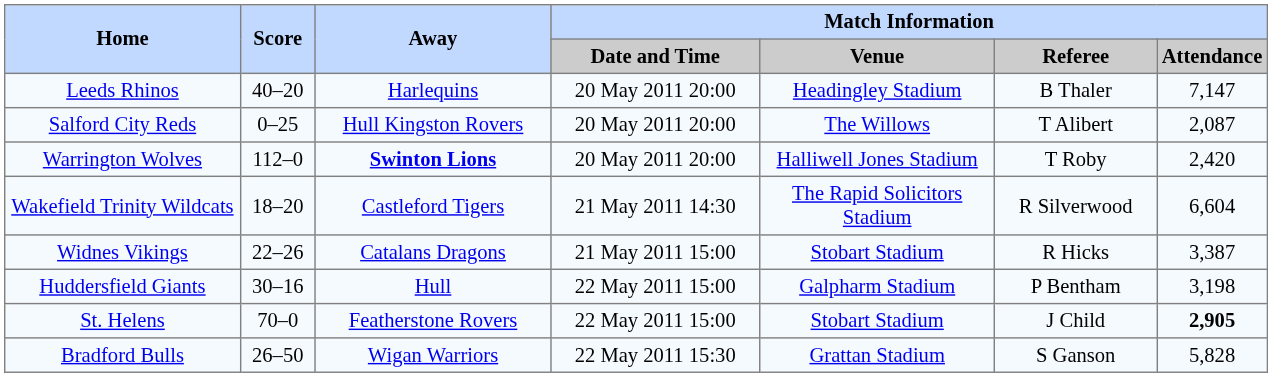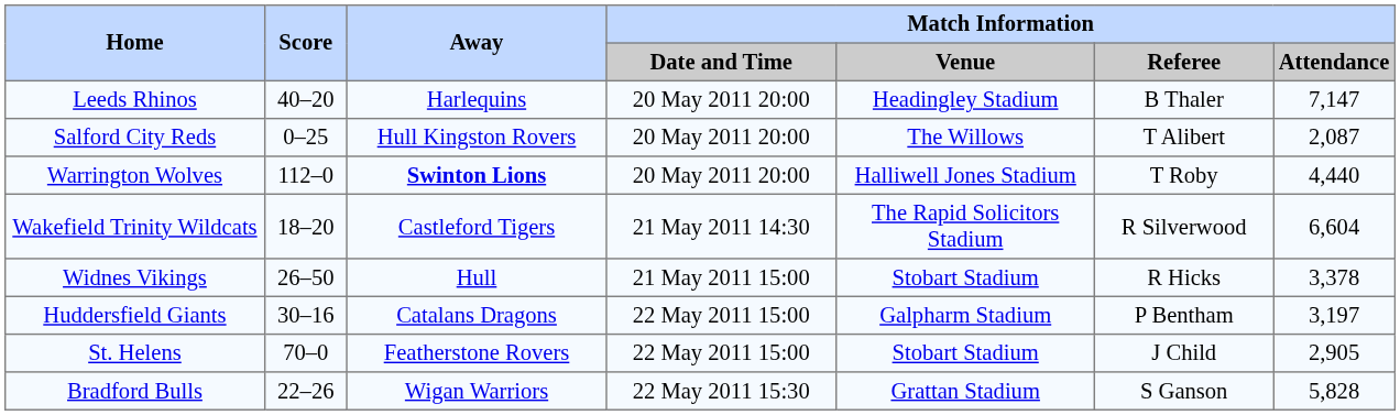Warrington Wolves | Match Information / Attendance: 2,420 -> 4,440
Widnes Vikings | Score: 22–26 -> 26–50
Widnes Vikings | Away: Catalans Dragons -> Hull
Widnes Vikings | Match Information / Attendance: 3,387 -> 3,378
Huddersfield Giants | Away: Hull -> Catalans Dragons
Huddersfield Giants | Match Information / Attendance: 3,198 -> 3,197
St. Helens | Match Information / Attendance: bold -> normal
Bradford Bulls | Score: 26–50 -> 22–26
